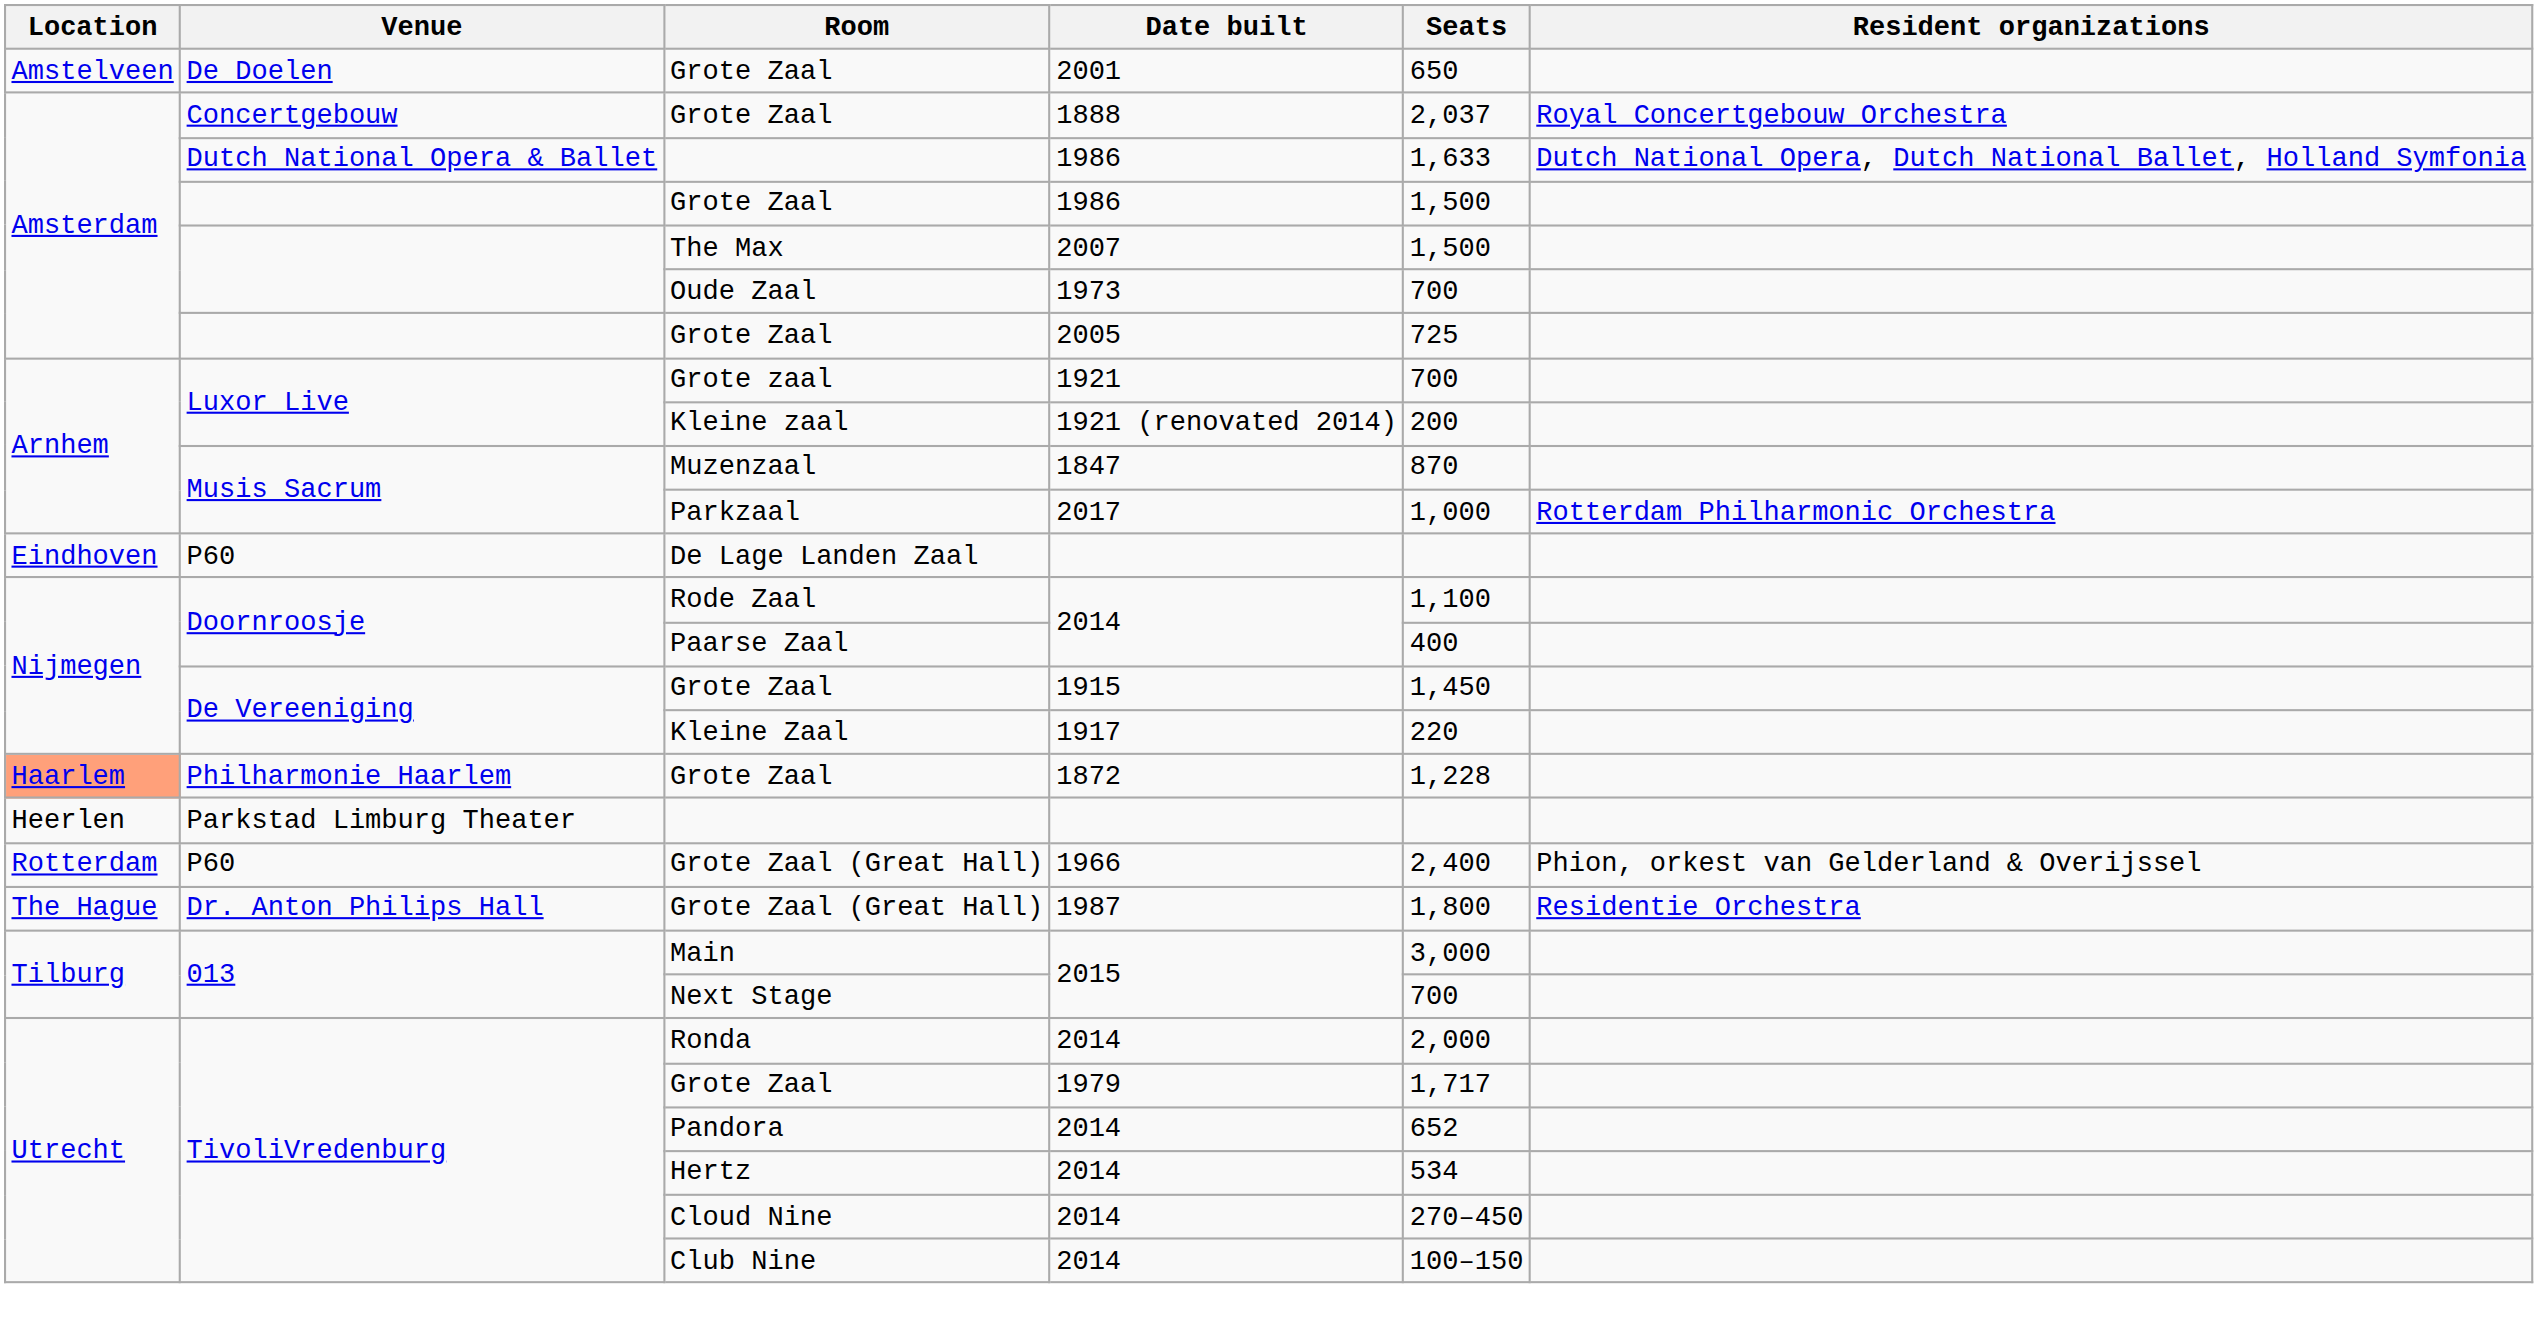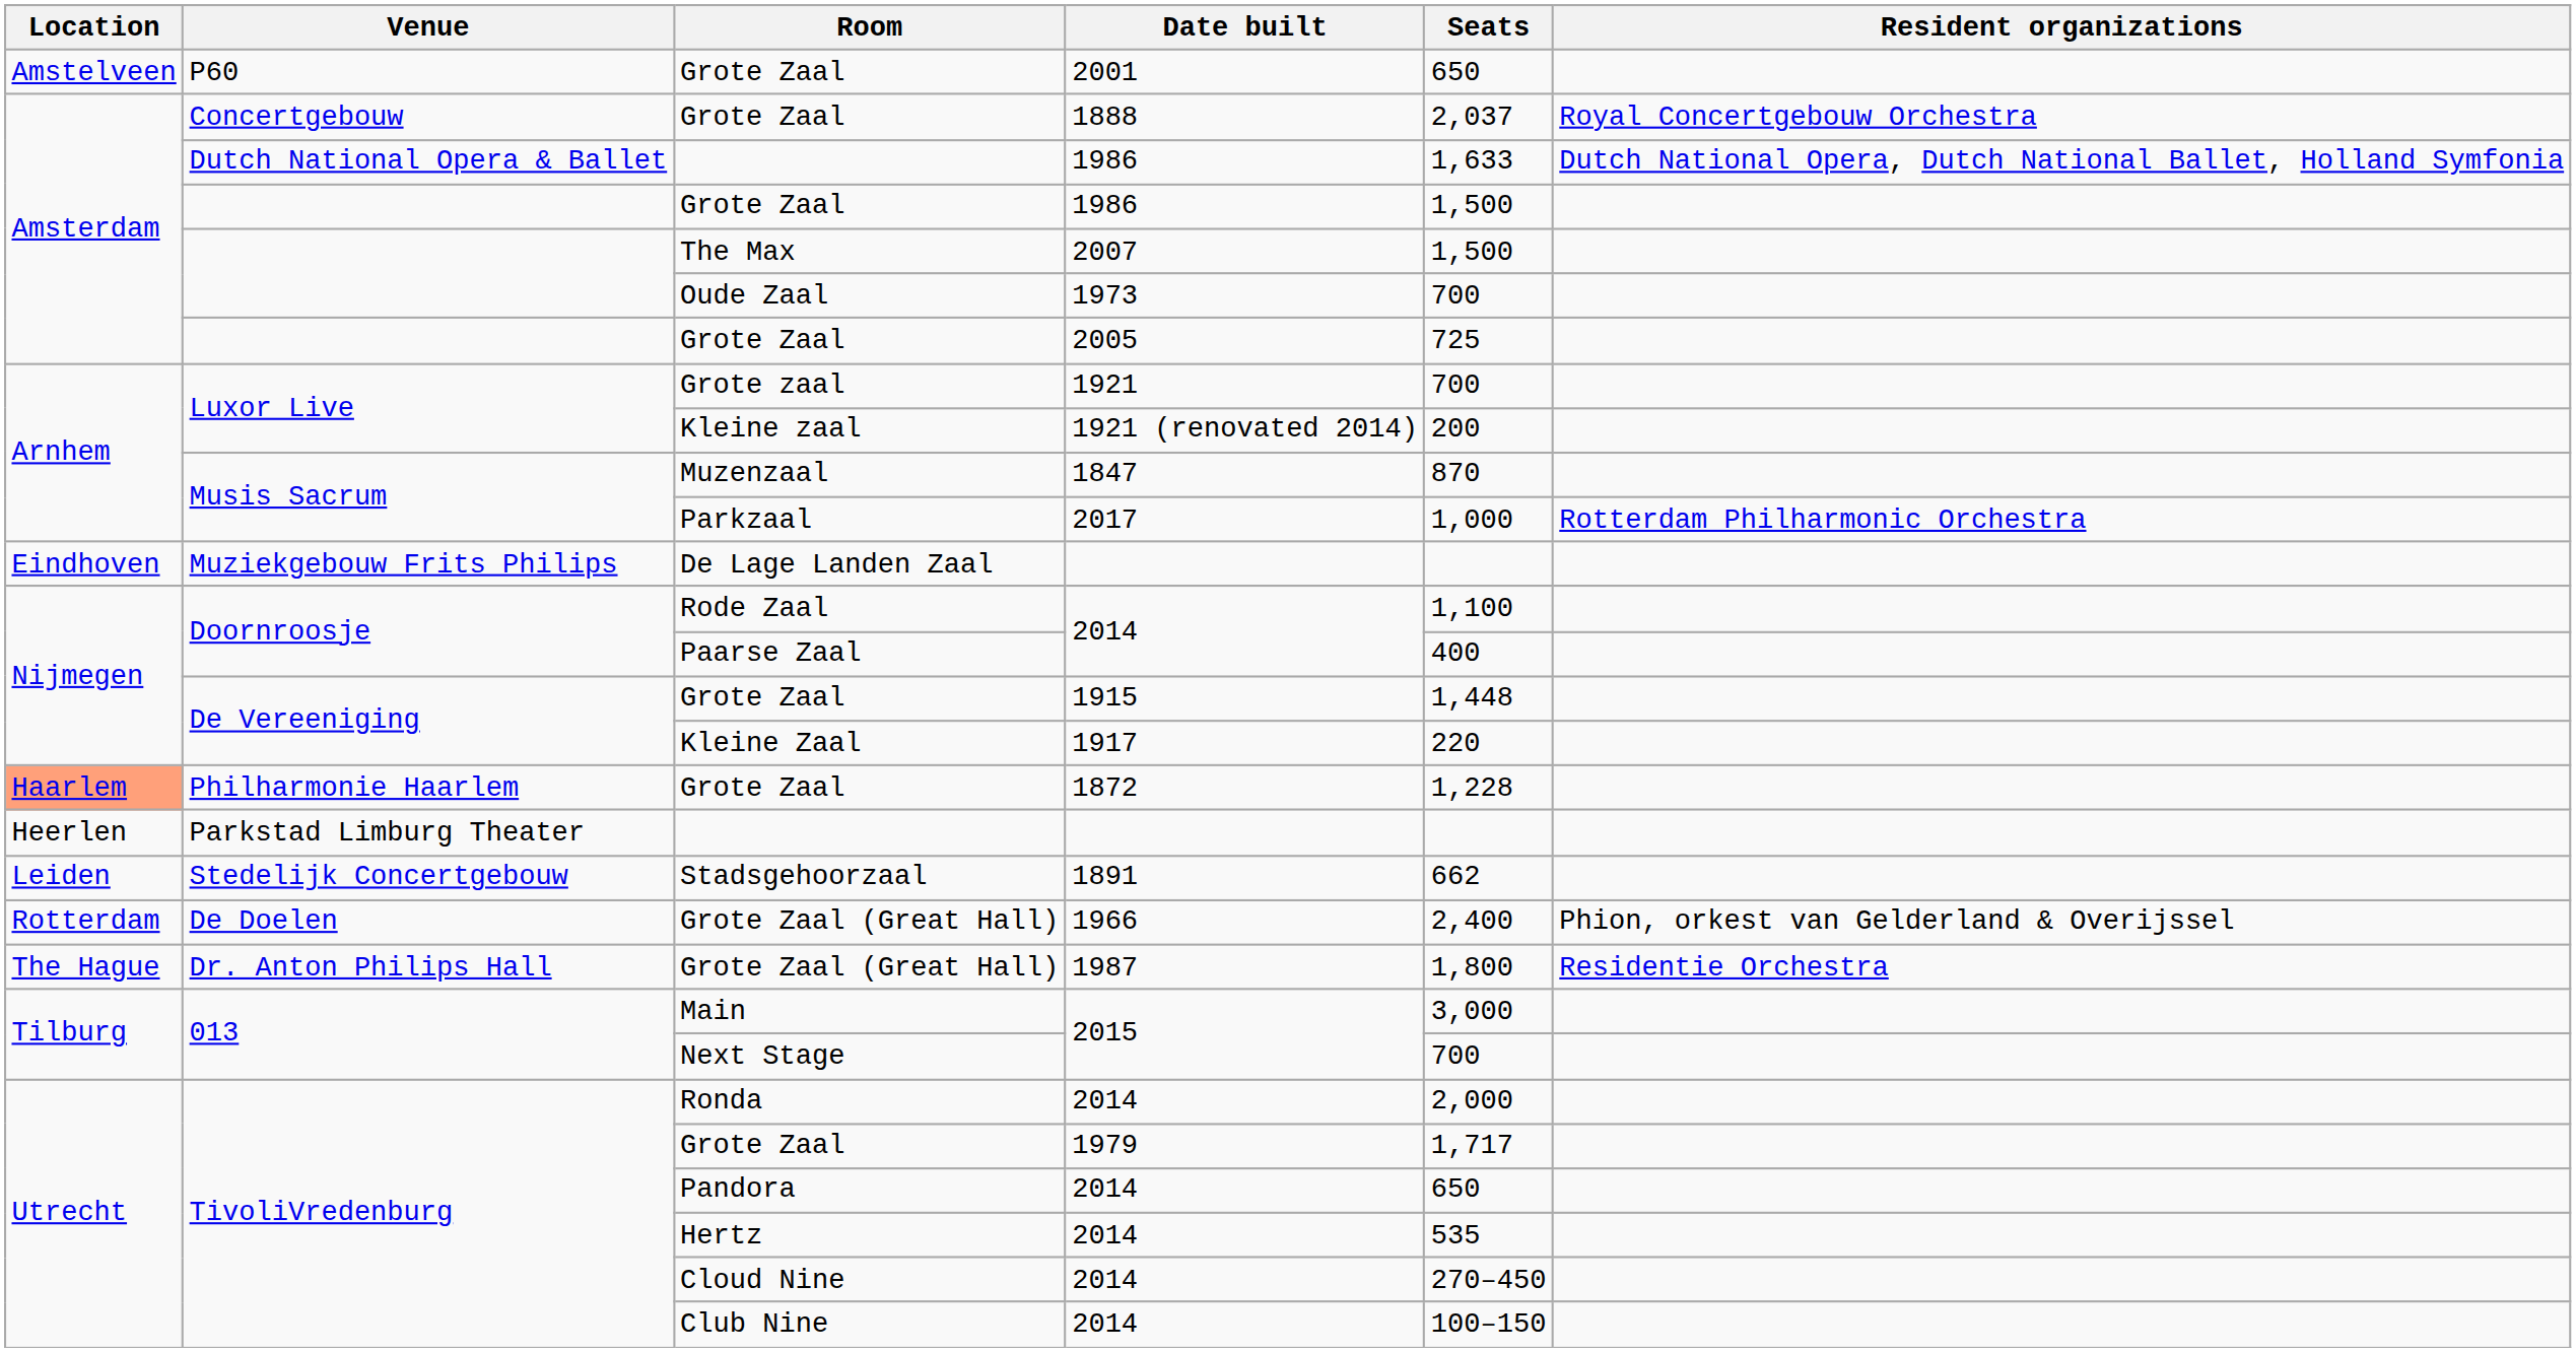Grote Zaal / 2001 | Venue: De Doelen -> P60
De Lage Landen Zaal | Venue: P60 -> Muziekgebouw Frits Philips
Grote Zaal / 1915 | Seats: 1,450 -> 1,448
+ row: Leiden | Stedelijk Concertgebouw | Stadsgehoorzaal | 1891 | 662
Grote Zaal (Great Hall) / 1966 | Venue: P60 -> De Doelen
Pandora | Seats: 652 -> 650
Hertz | Seats: 534 -> 535
